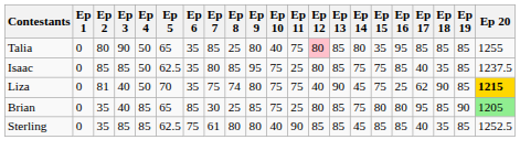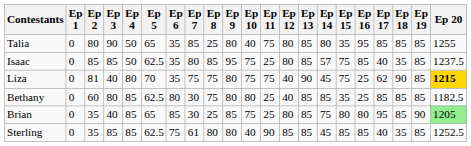Talia | Ep 12: pink background -> no background
Isaac | Ep 14: 75 -> 57
Liza | Ep 4: 50 -> 80
Liza | Ep 8: 74 -> 75
+ row: Bethany | 0 | 60 | 80 | 85 | 62.5 | 80 | 30 | 75 | 80 | 80 | 25 | 40 | 85 | 85 | 35 | 25 | 85 | 85 | 85 | 1182.5
